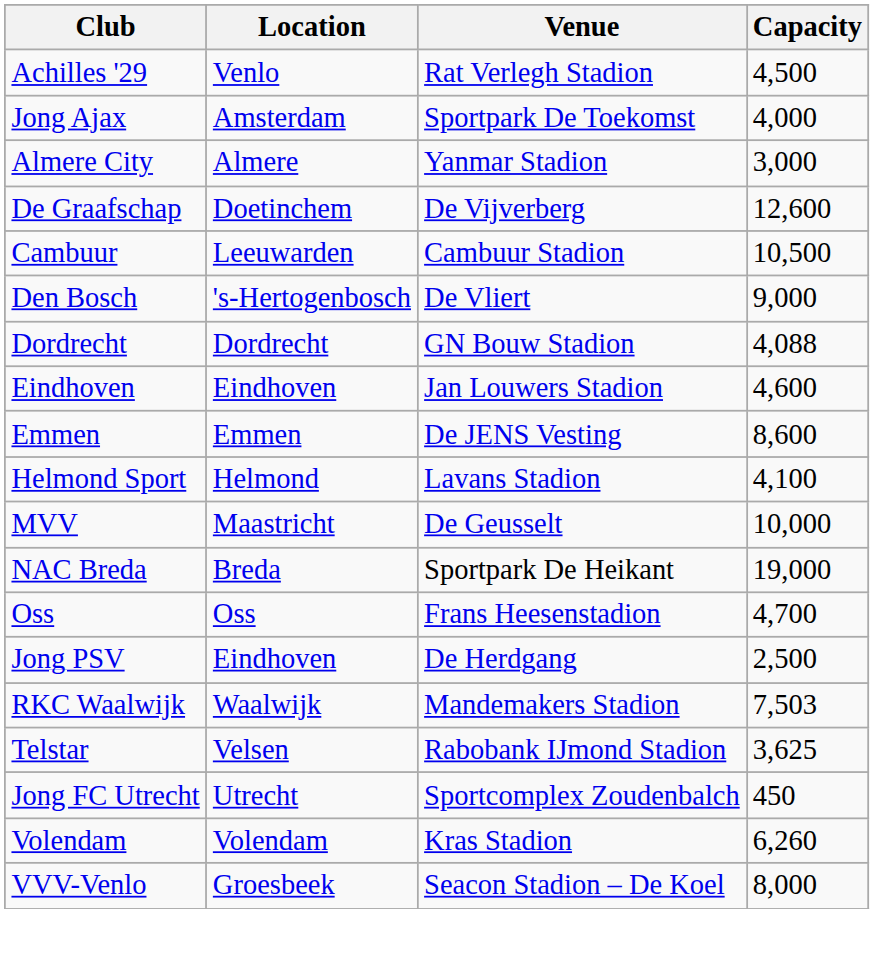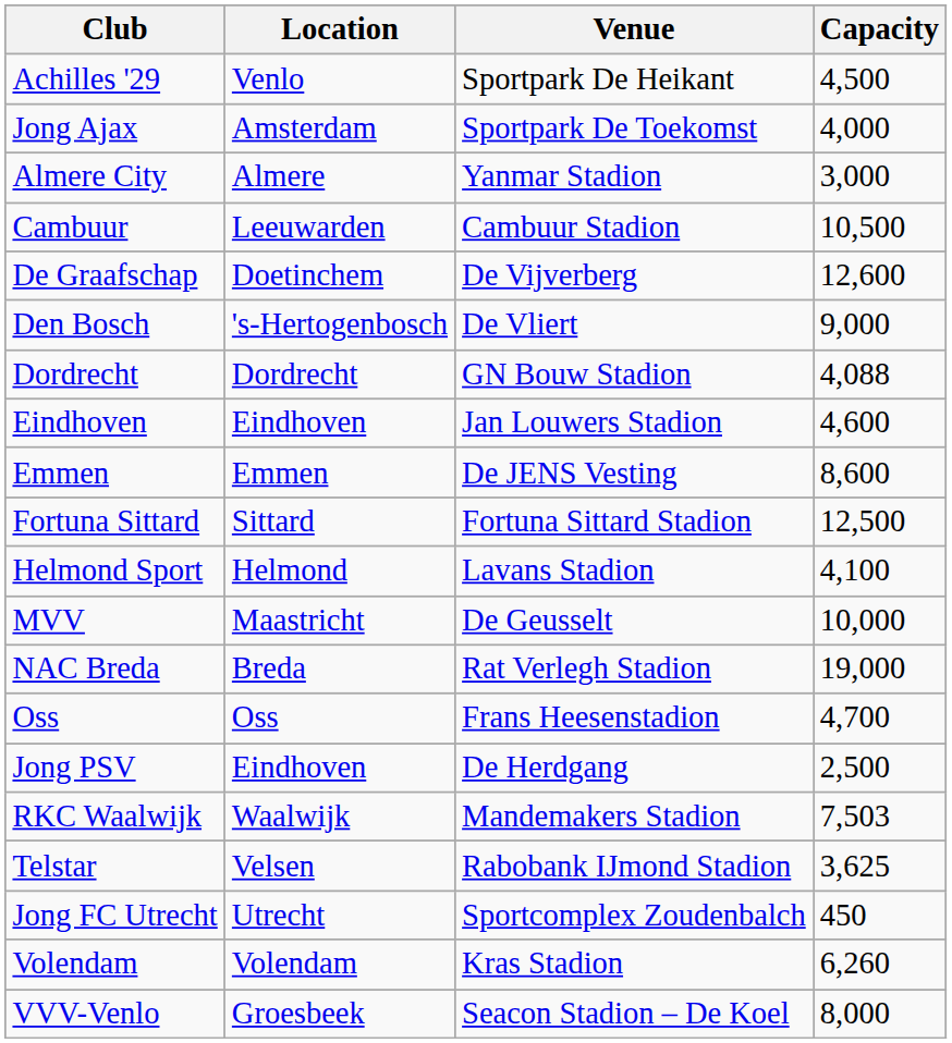Achilles '29 | Venue: Rat Verlegh Stadion -> Sportpark De Heikant
rows swapped: Cambuur <-> De Graafschap
+ row: Fortuna Sittard | Sittard | Fortuna Sittard Stadion | 12,500
NAC Breda | Venue: Sportpark De Heikant -> Rat Verlegh Stadion
